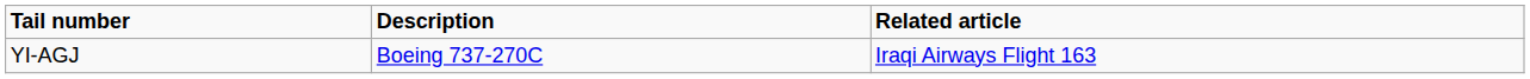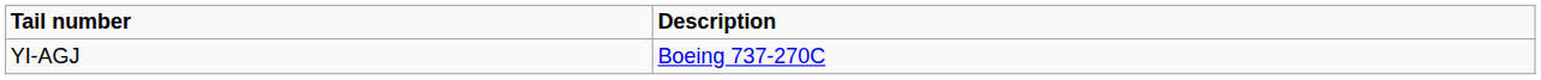- column: Related article | Iraqi Airways Flight 163
